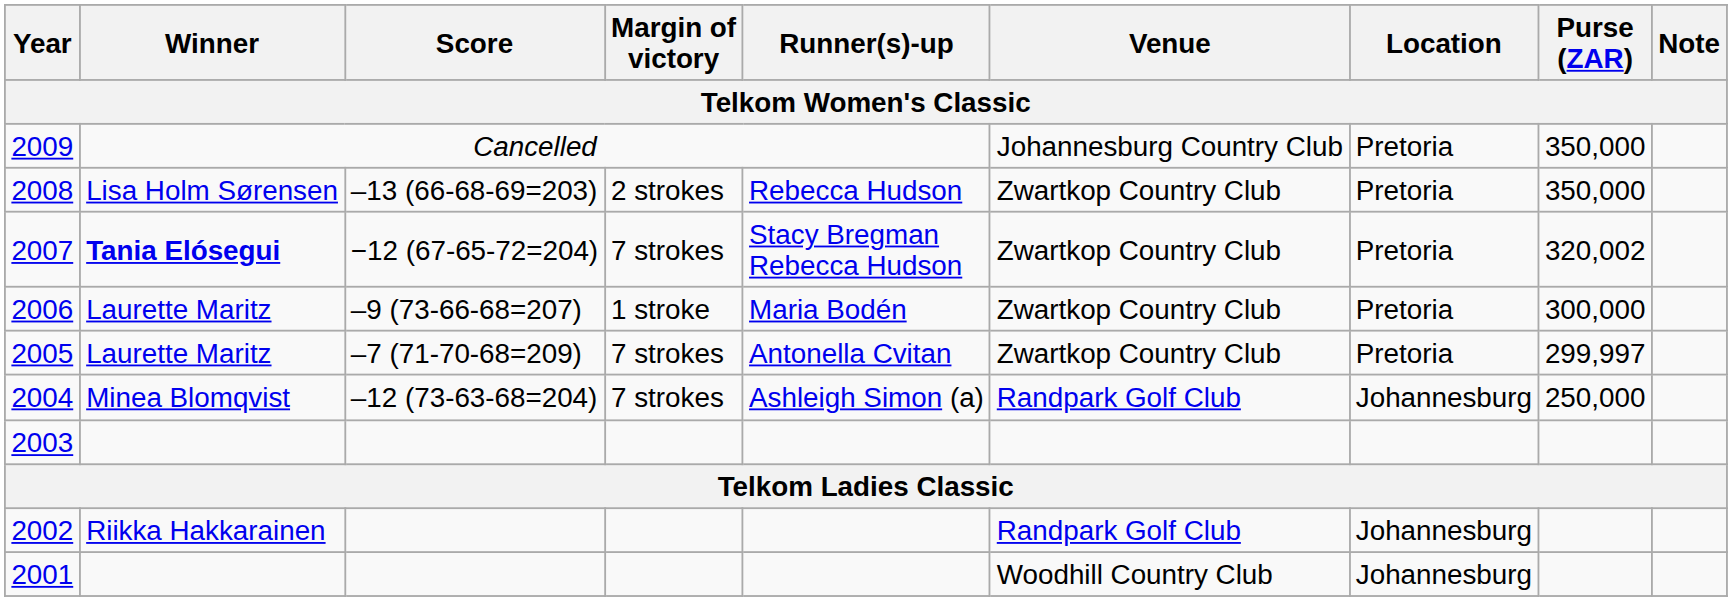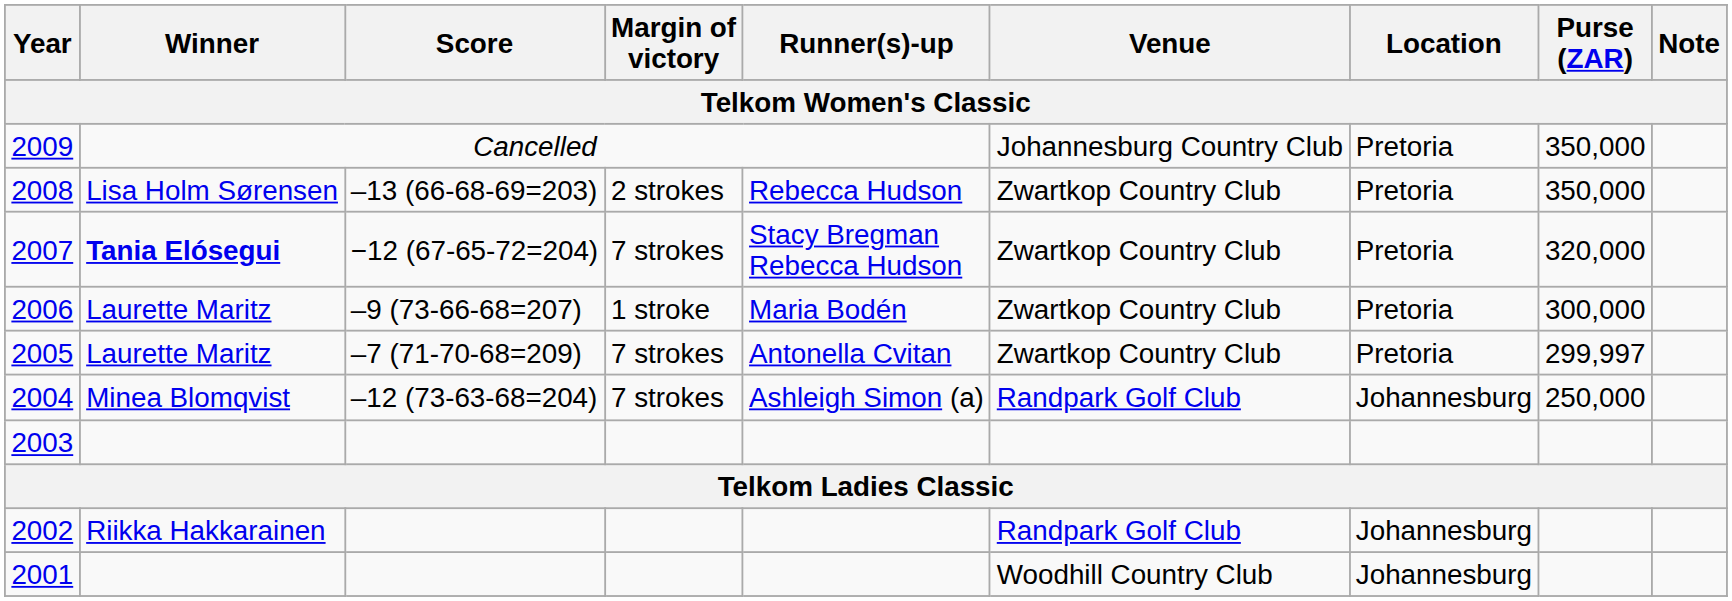2007 | Purse (ZAR): 320,002 -> 320,000
